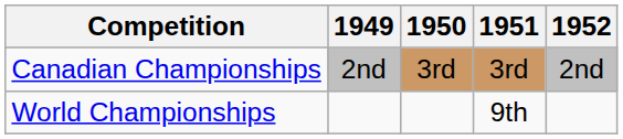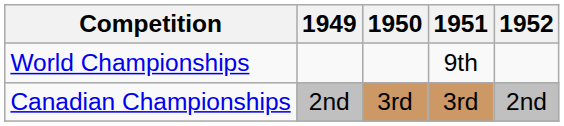rows swapped: World Championships <-> Canadian Championships
